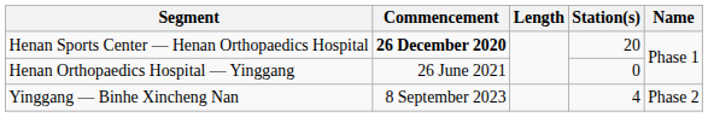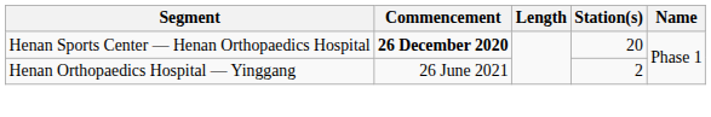Henan Orthopaedics Hospital — Yinggang | Station(s): 0 -> 2
- row: Yinggang — Binhe Xincheng Nan | 8 September 2023 | 4 | Phase 2
